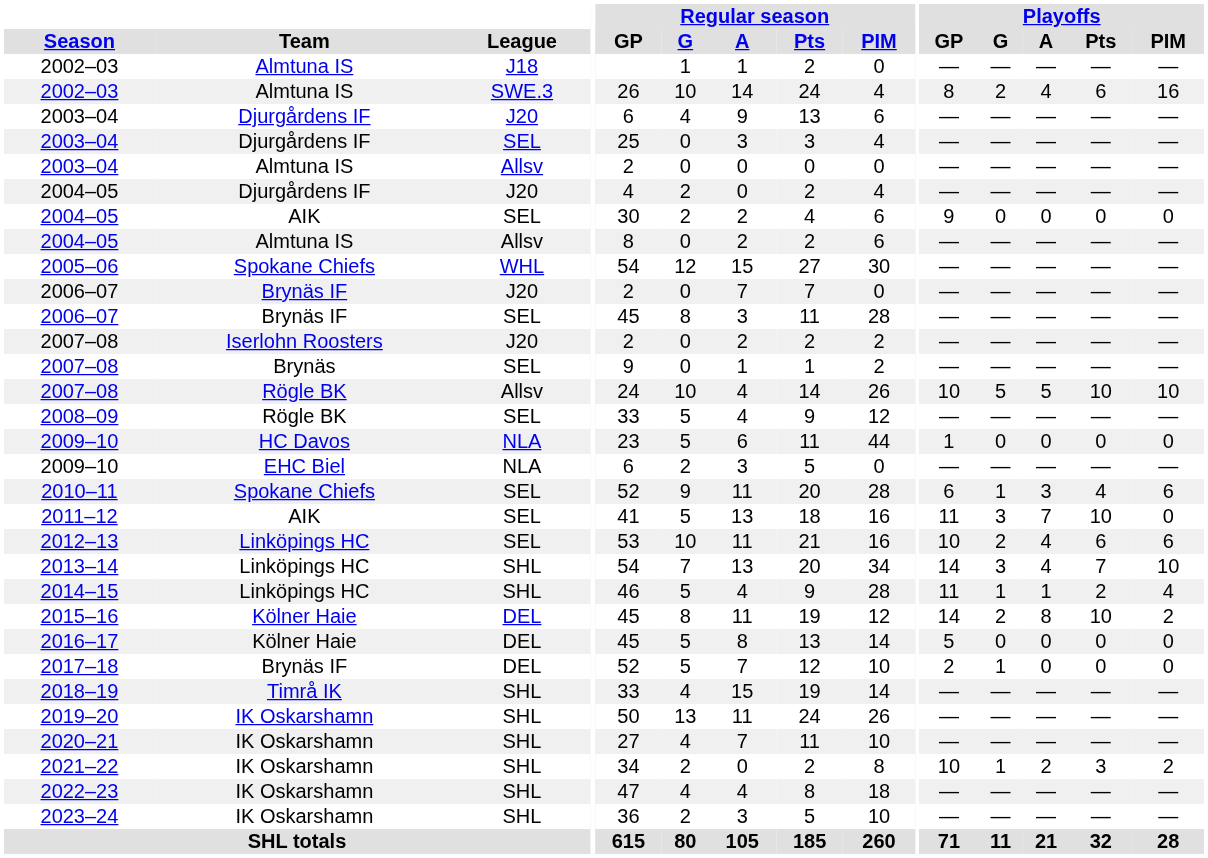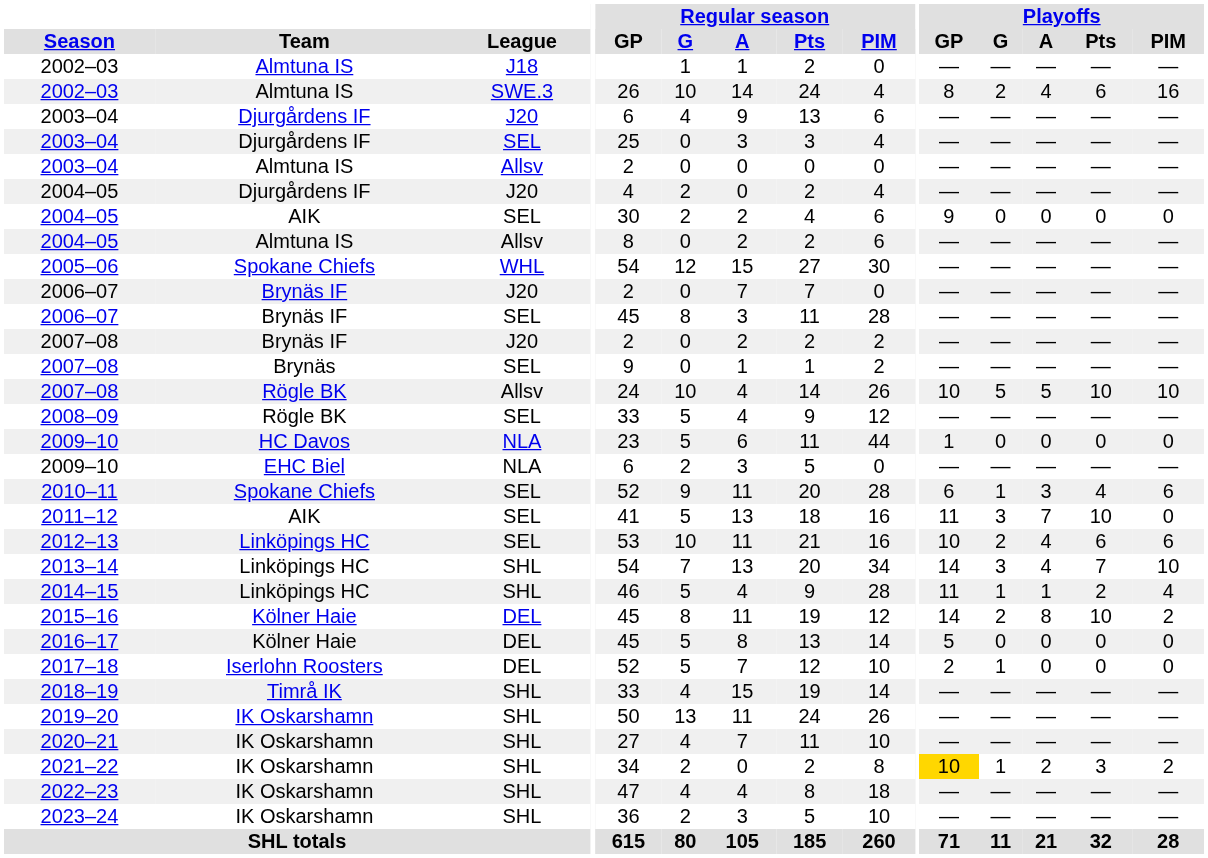2007–08 / J20 | Team: Iserlohn Roosters -> Brynäs IF
2017–18 | Team: Brynäs IF -> Iserlohn Roosters
2021–22 | Playoffs / GP: no background -> gold background
